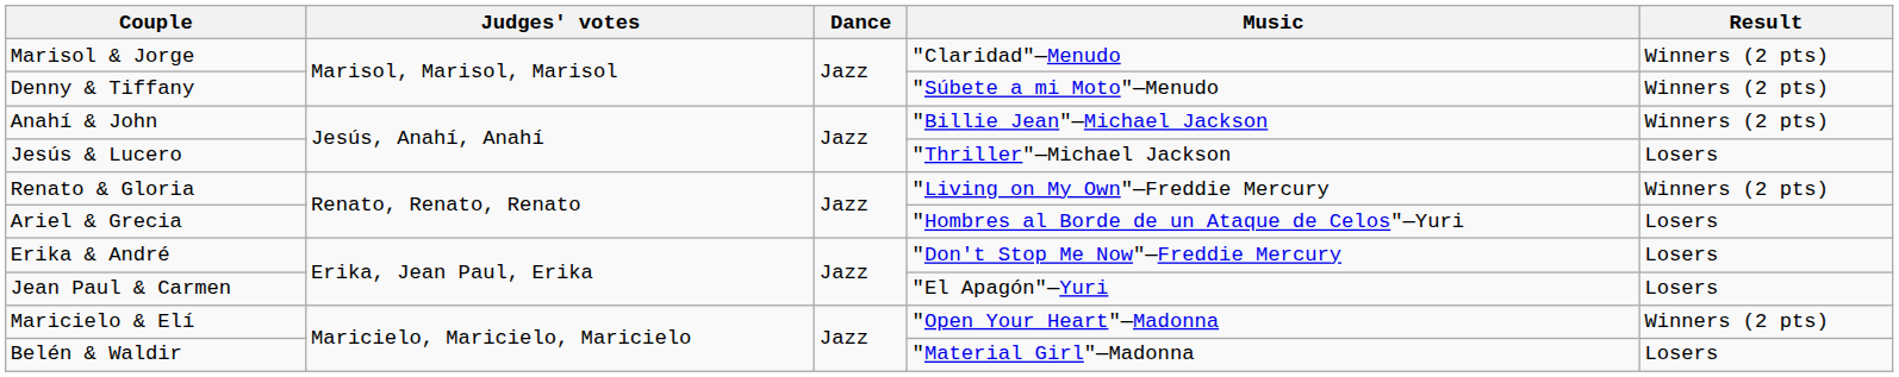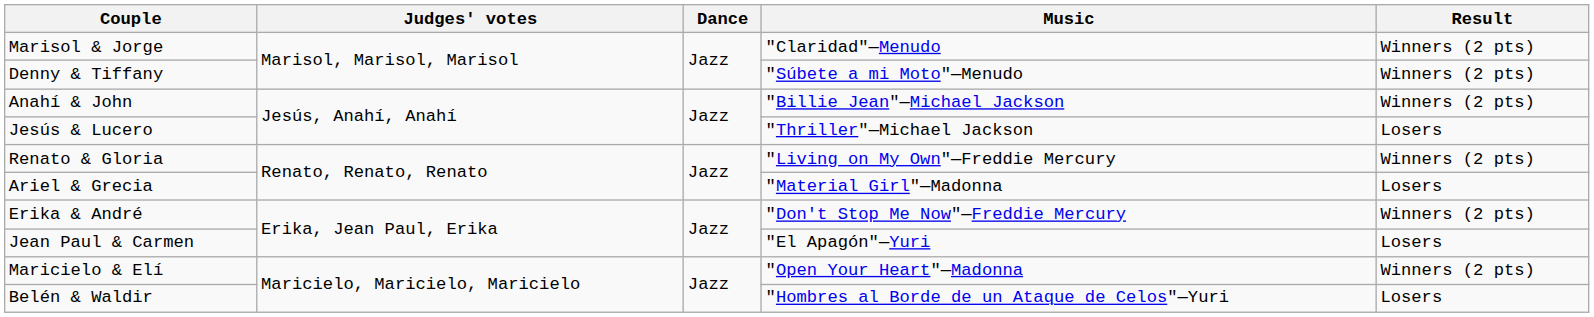Ariel & Grecia | Music: "Hombres al Borde de un Ataque de Celos"—Yuri -> "Material Girl"—Madonna
Erika & André | Result: Losers -> Winners (2 pts)
Belén & Waldir | Music: "Material Girl"—Madonna -> "Hombres al Borde de un Ataque de Celos"—Yuri
